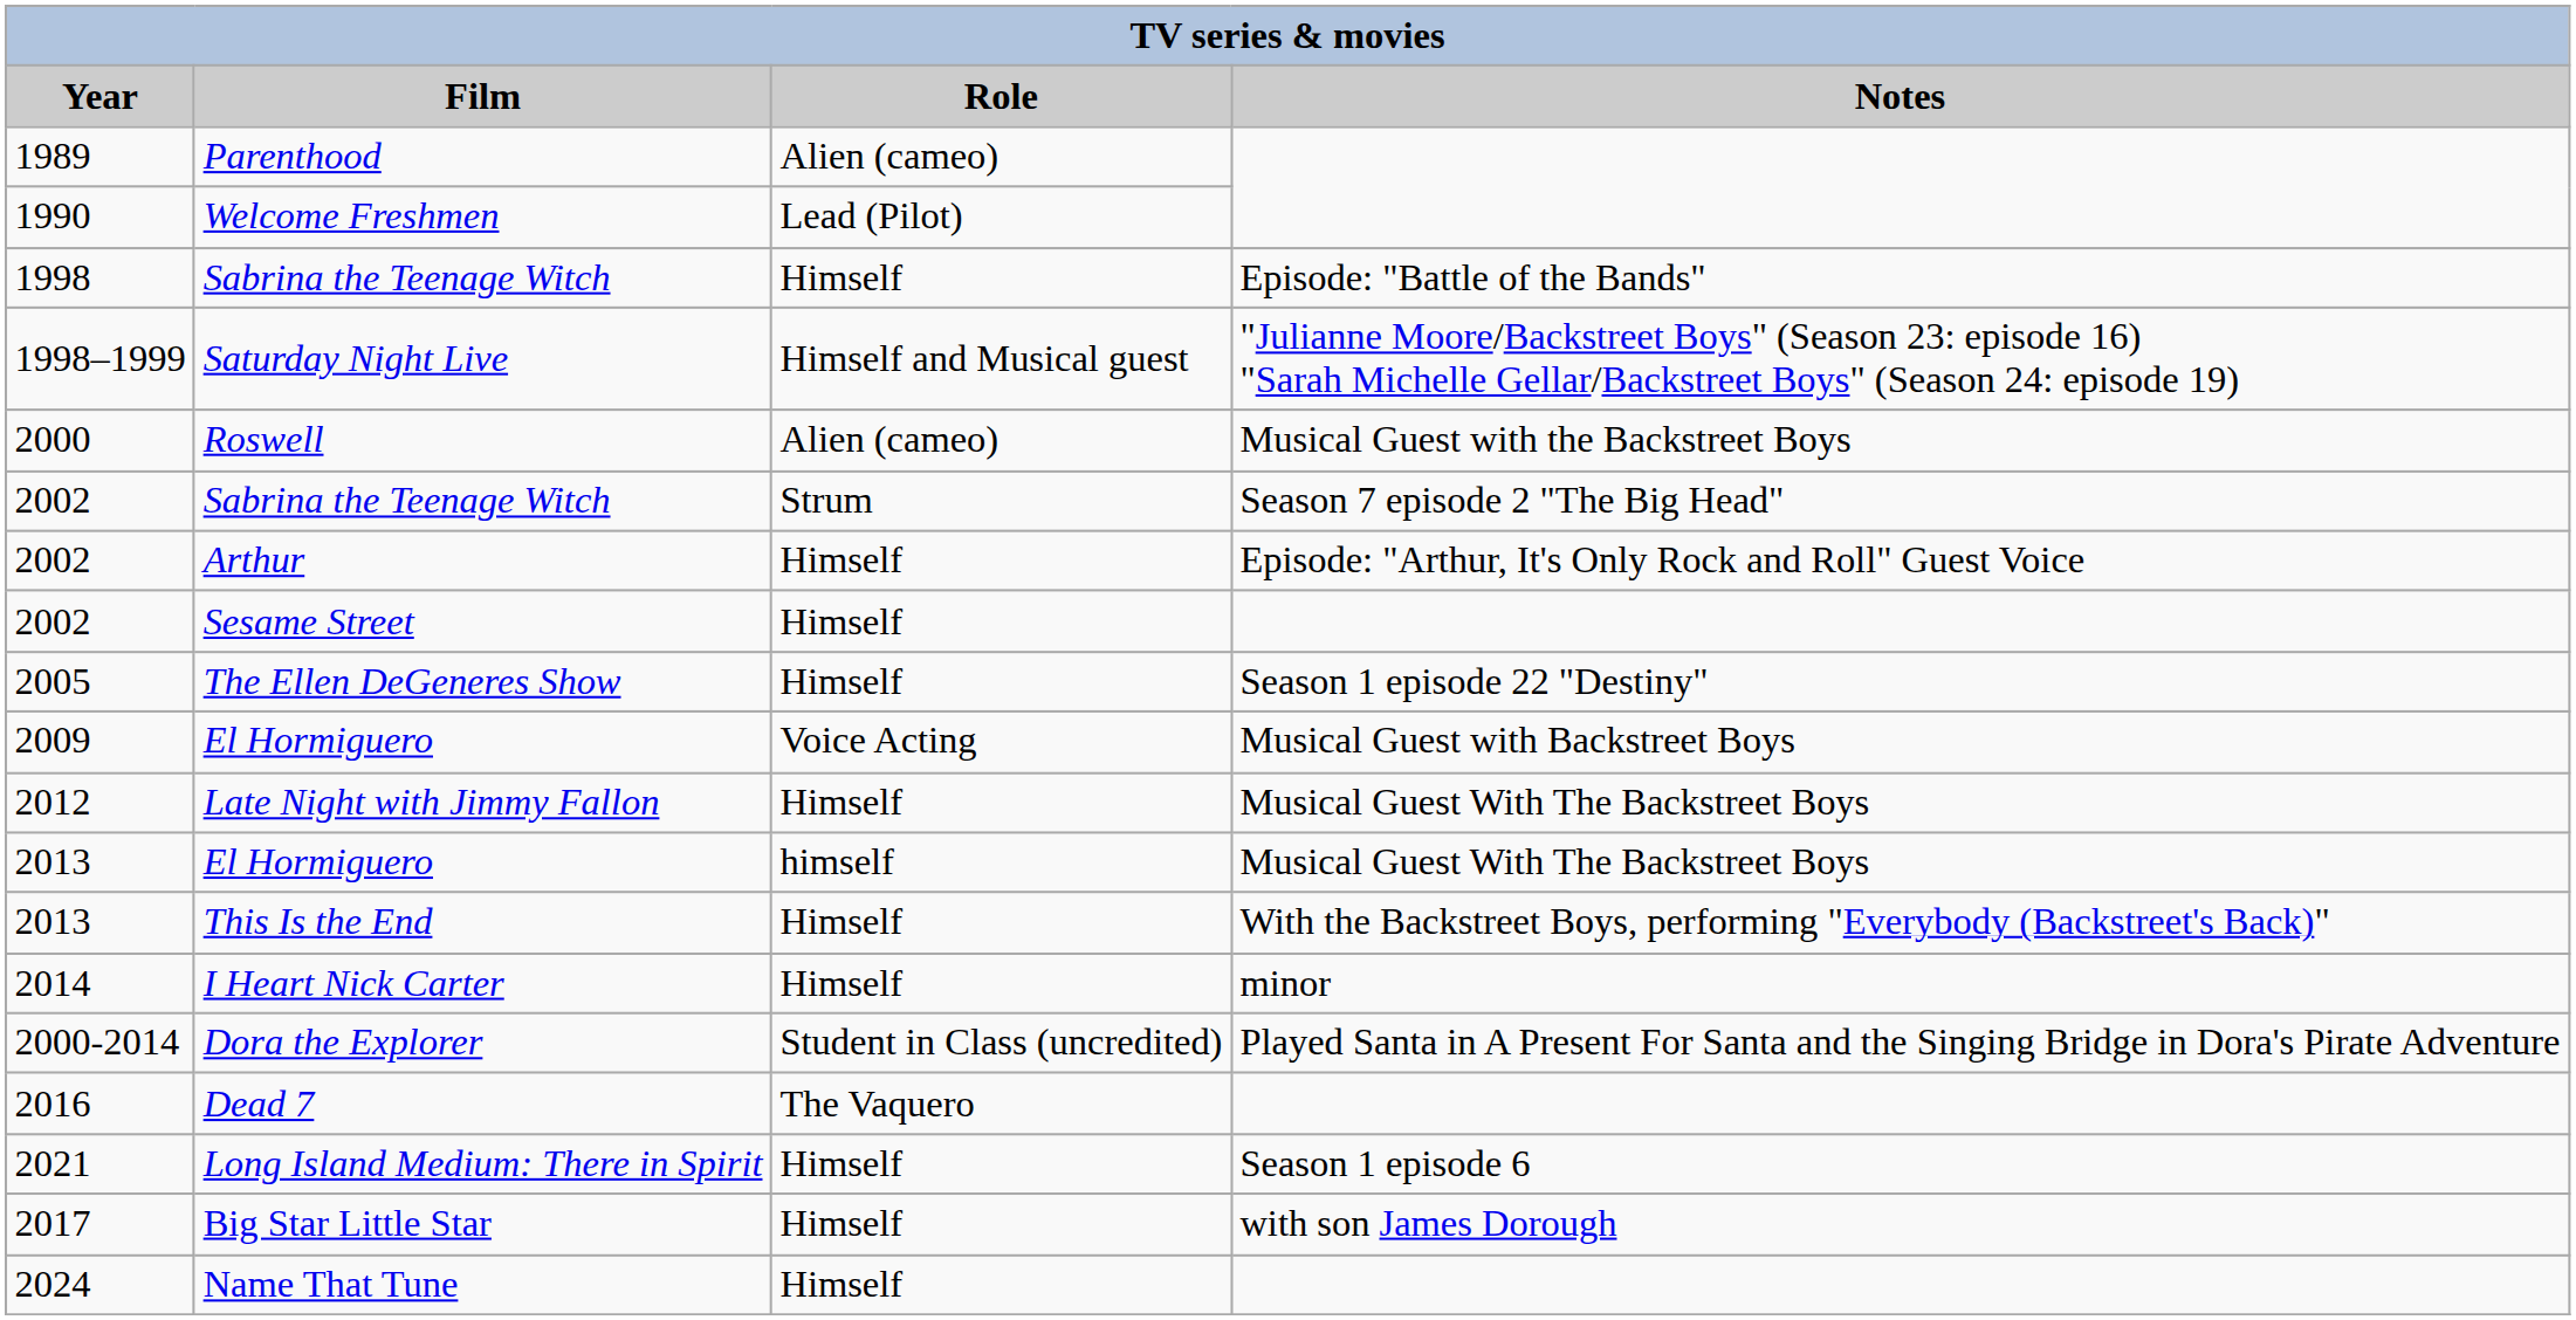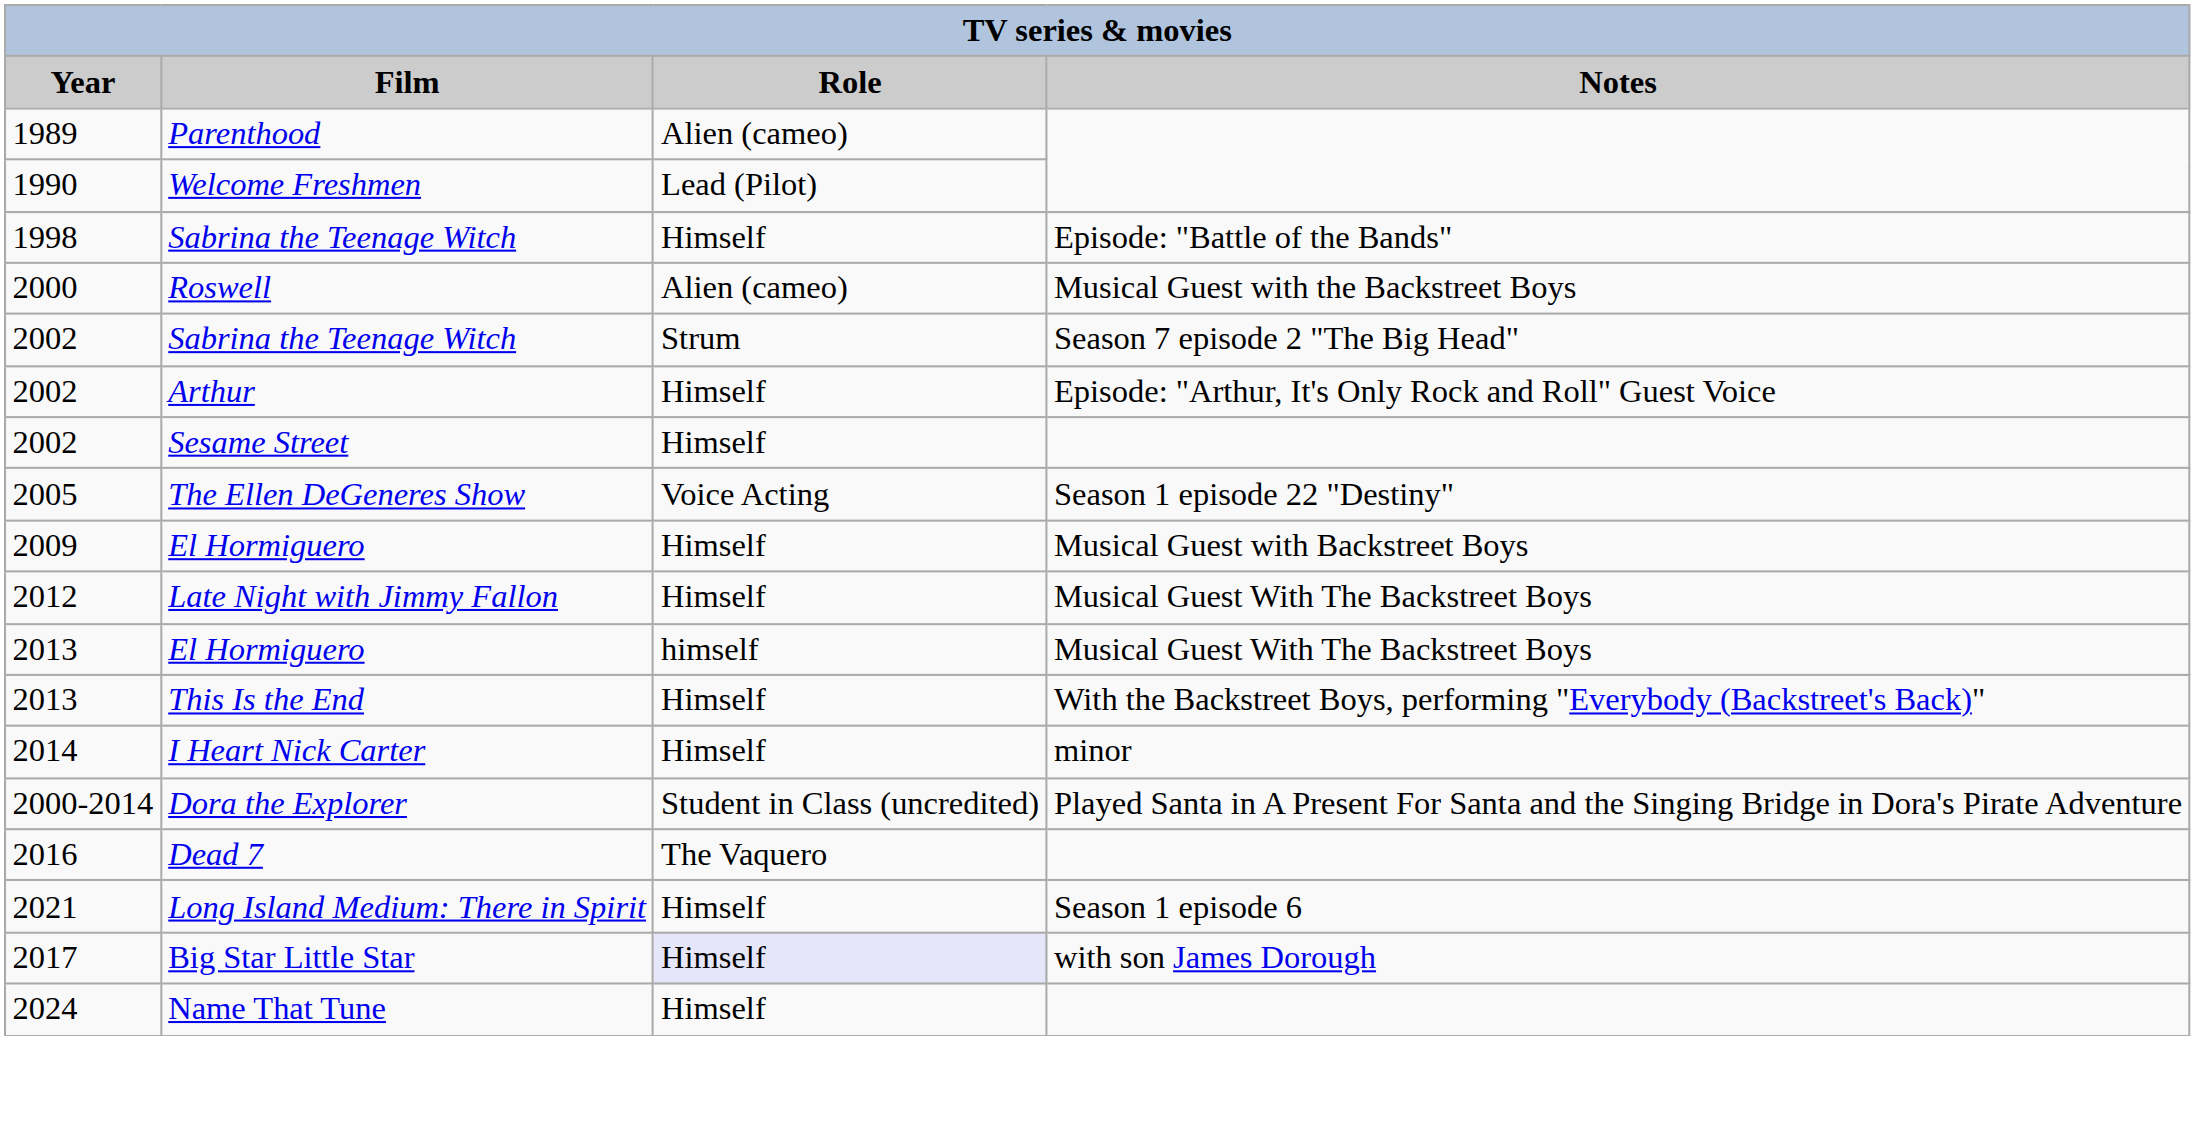- row: 1998–1999 | Saturday Night Live | Himself and Musical guest | "Julianne Moore/Backstreet Boys" (Season 23: episode 16) "Sarah Michelle Gellar/Backstreet Boys" (Season 24: episode 19)
The Ellen DeGeneres Show | Role: Himself -> Voice Acting
2009 / El Hormiguero | Role: Voice Acting -> Himself
Big Star Little Star | Role: no background -> lavender background
